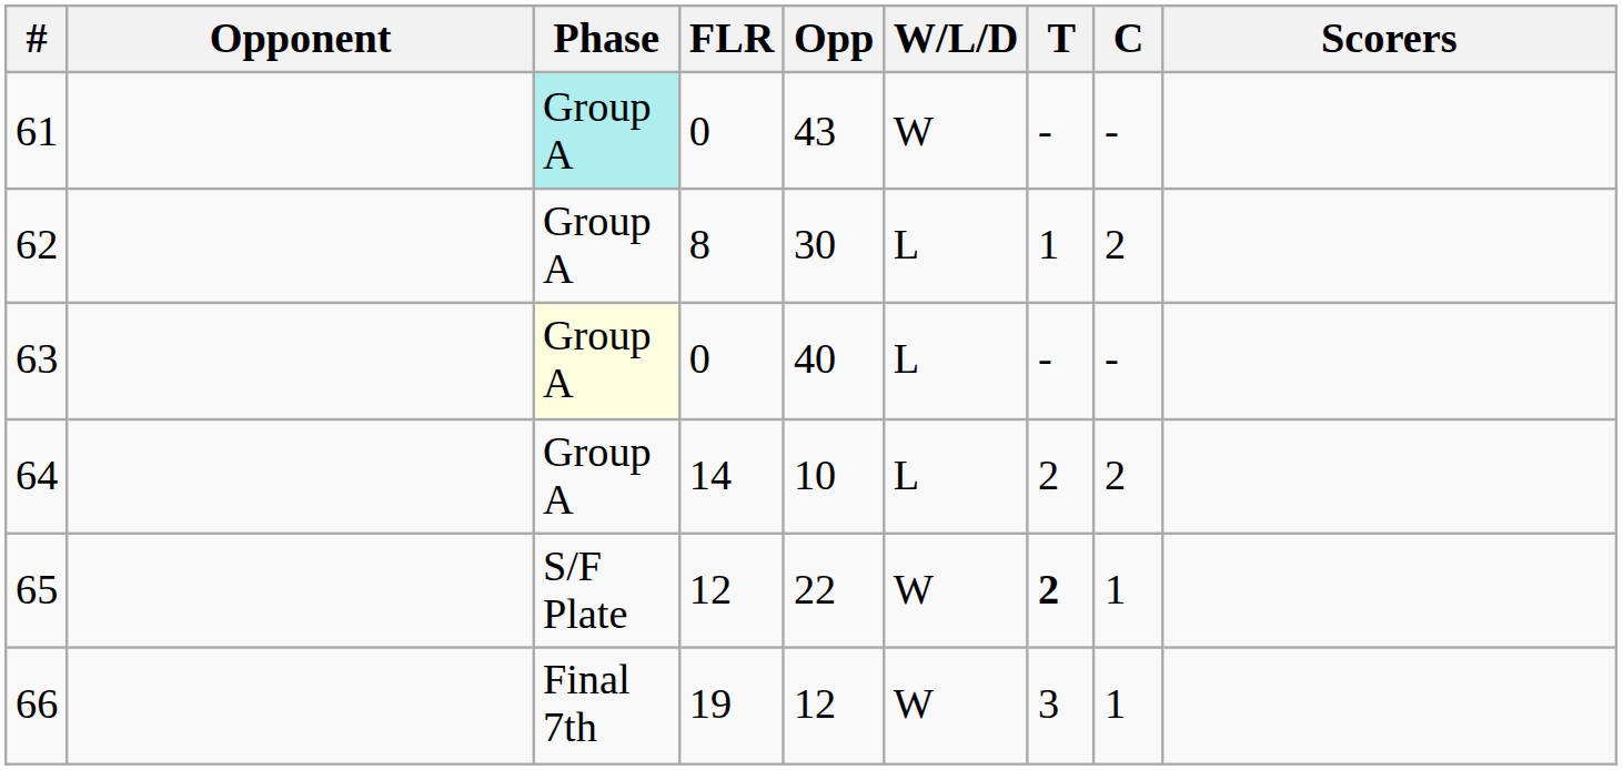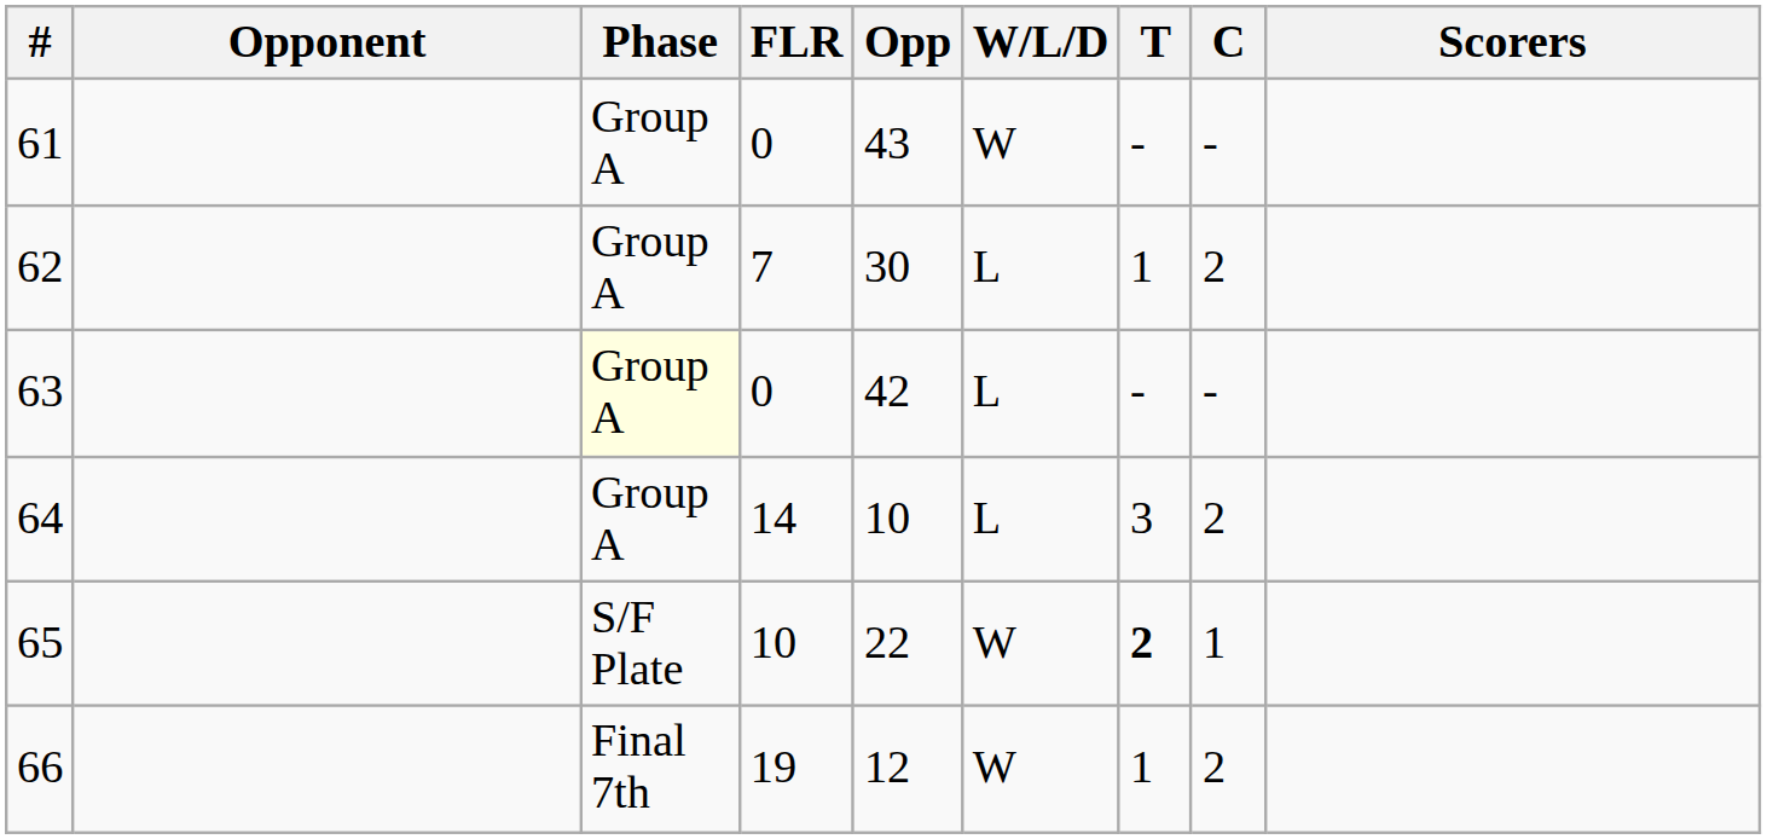61 | Phase: paleturquoise background -> no background
62 | FLR: 8 -> 7
63 | Opp: 40 -> 42
64 | T: 2 -> 3
65 | FLR: 12 -> 10
66 | T: 3 -> 1
66 | C: 1 -> 2
